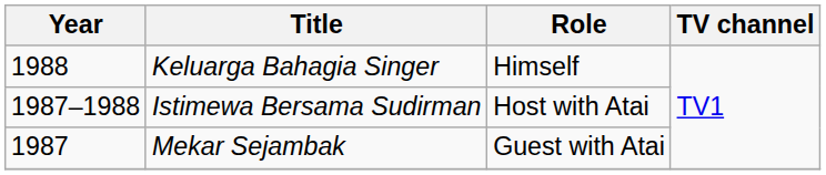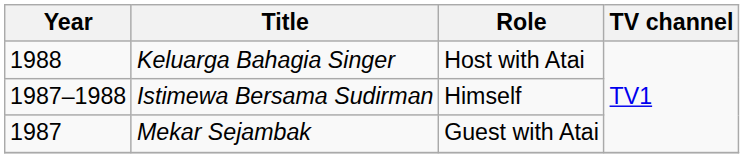Keluarga Bahagia Singer | Role: Himself -> Host with Atai
Istimewa Bersama Sudirman | Role: Host with Atai -> Himself
